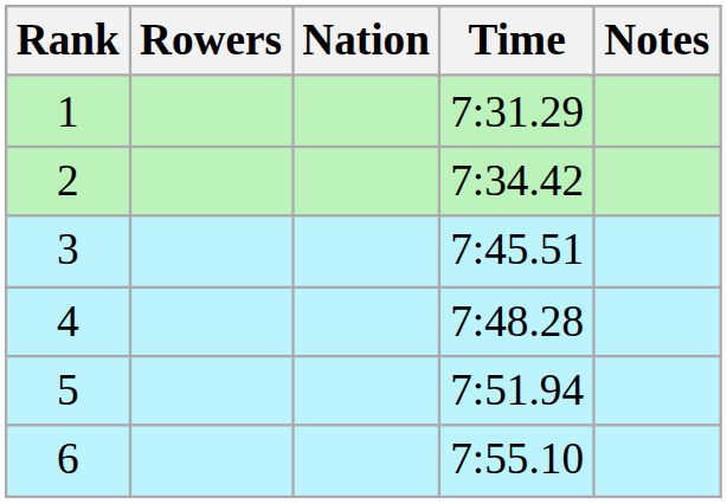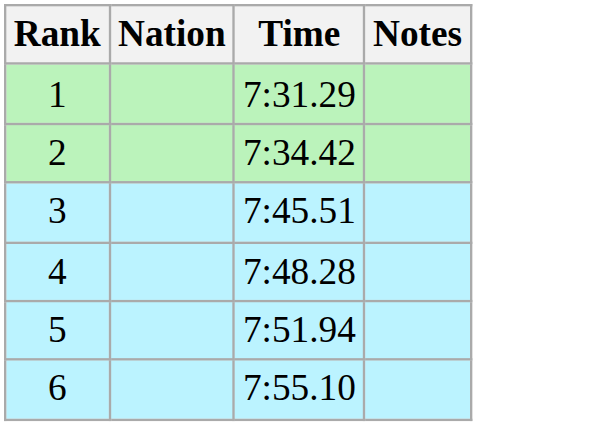- column: Rowers
